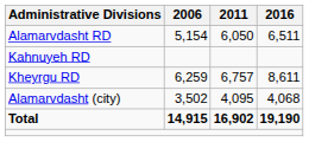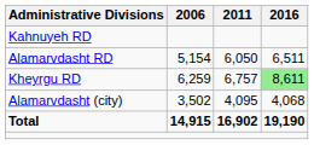rows swapped: Alamarvdasht RD <-> Kahnuyeh RD
Kheyrgu RD | 2016: no background -> lightgreen background
